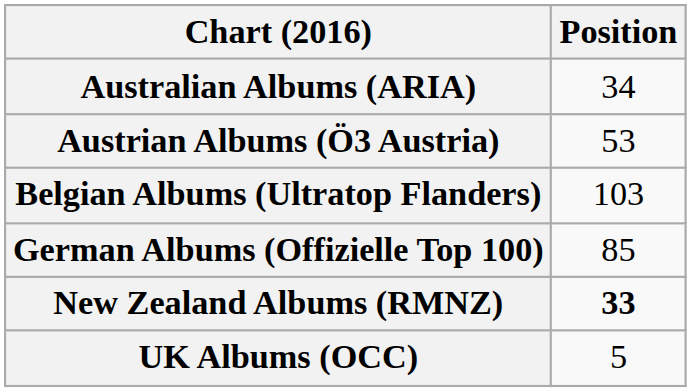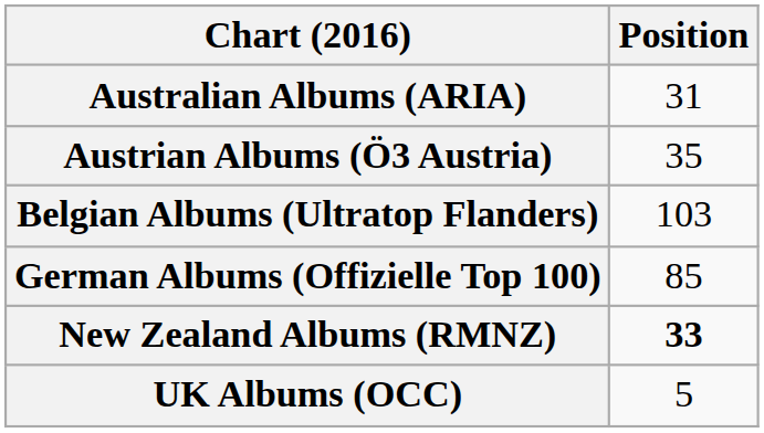Australian Albums (ARIA) | Position: 34 -> 31
Austrian Albums (Ö3 Austria) | Position: 53 -> 35
